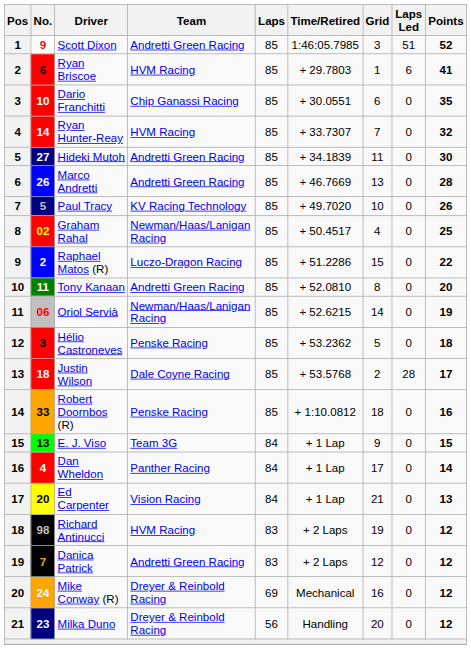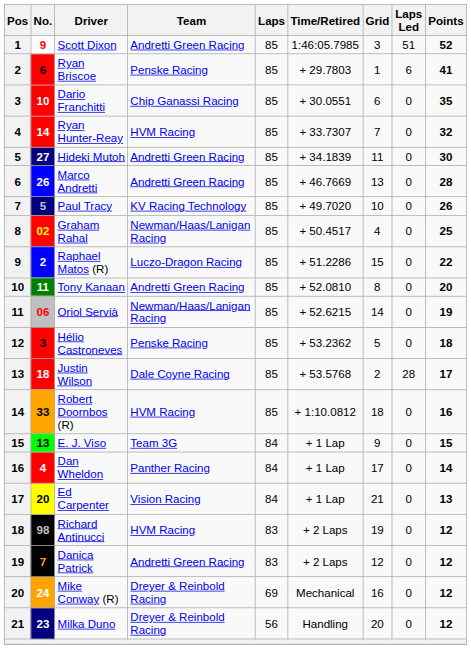Ryan Briscoe | Team: HVM Racing -> Penske Racing
Robert Doornbos (R) | Team: Penske Racing -> HVM Racing
